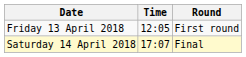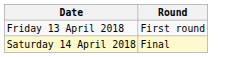- column: Time | 12:05 | 17:07
